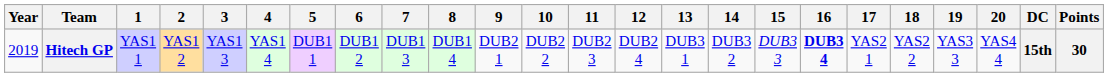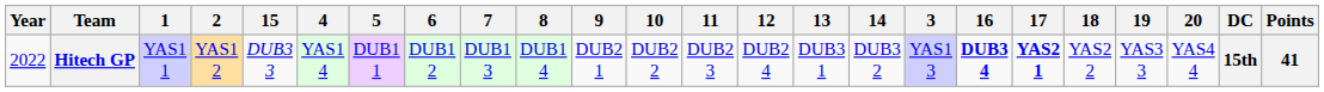columns swapped: 3 <-> 15
Hitech GP | Year: 2019 -> 2022
Hitech GP | 17: normal -> bold
Hitech GP | Points: 30 -> 41
